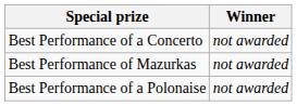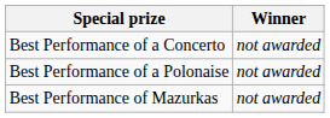rows swapped: Best Performance of Mazurkas <-> Best Performance of a Polonaise
